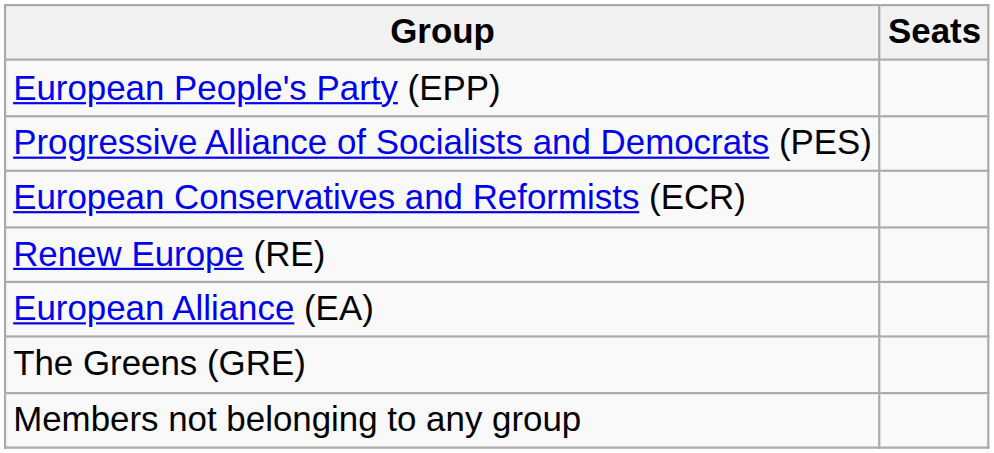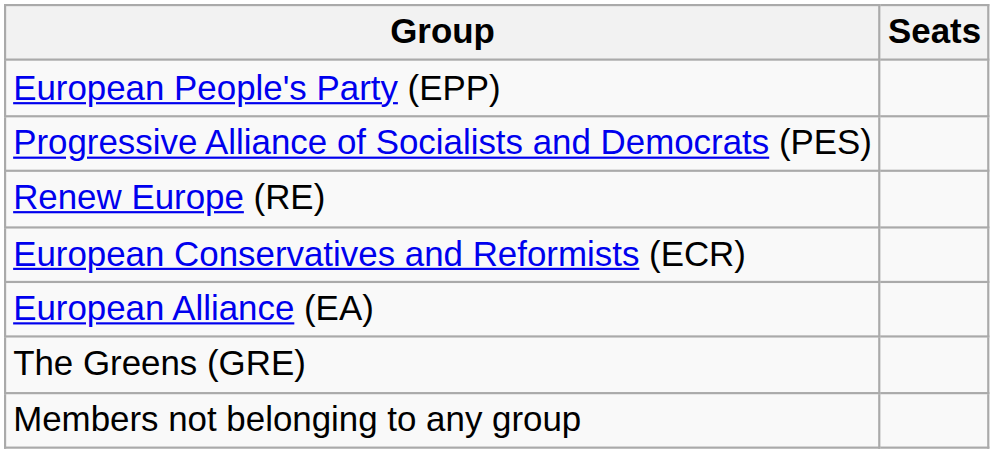rows swapped: Renew Europe (RE) <-> European Conservatives and Reformists (ECR)
